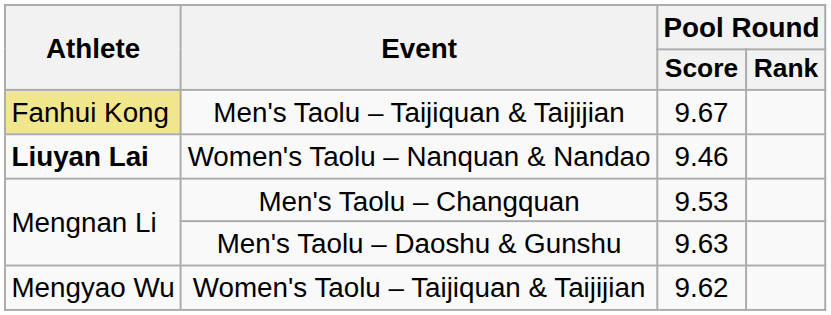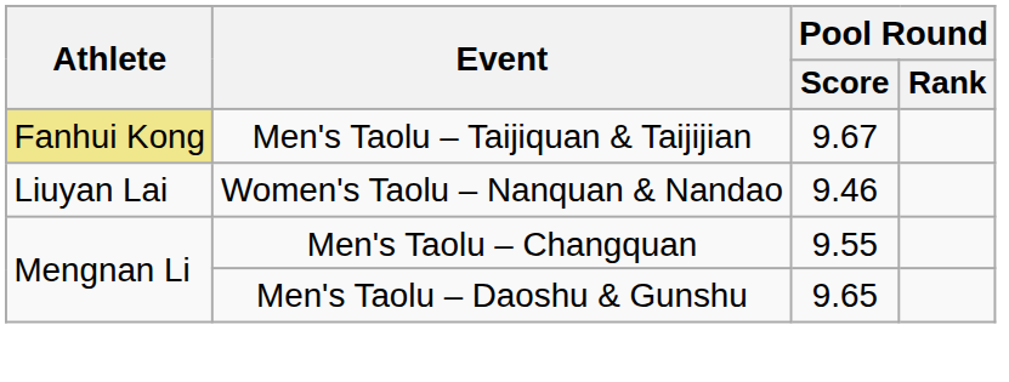Women's Taolu – Nanquan & Nandao | Athlete: bold -> normal
Men's Taolu – Changquan | Pool Round / Score: 9.53 -> 9.55
Men's Taolu – Daoshu & Gunshu | Pool Round / Score: 9.63 -> 9.65
- row: Mengyao Wu | Women's Taolu – Taijiquan & Taijijian | 9.62
